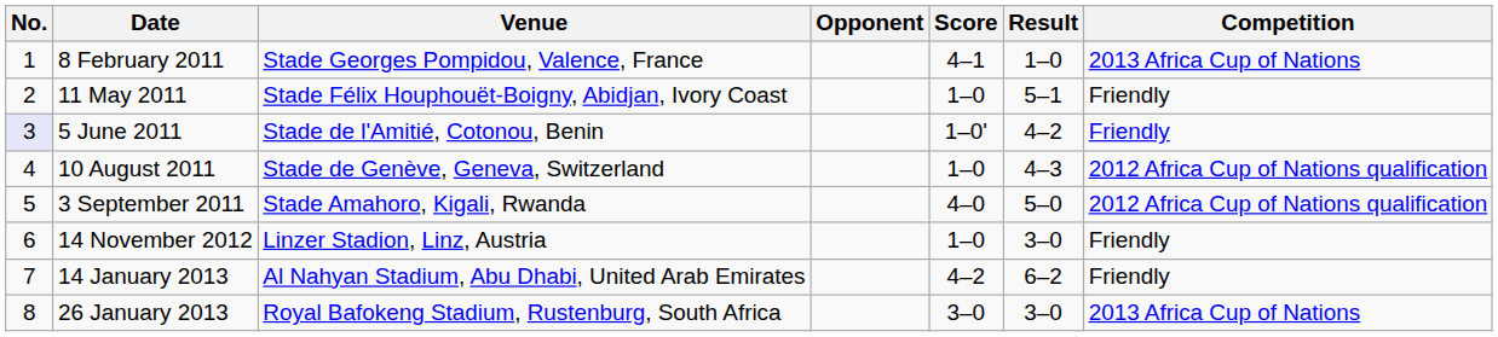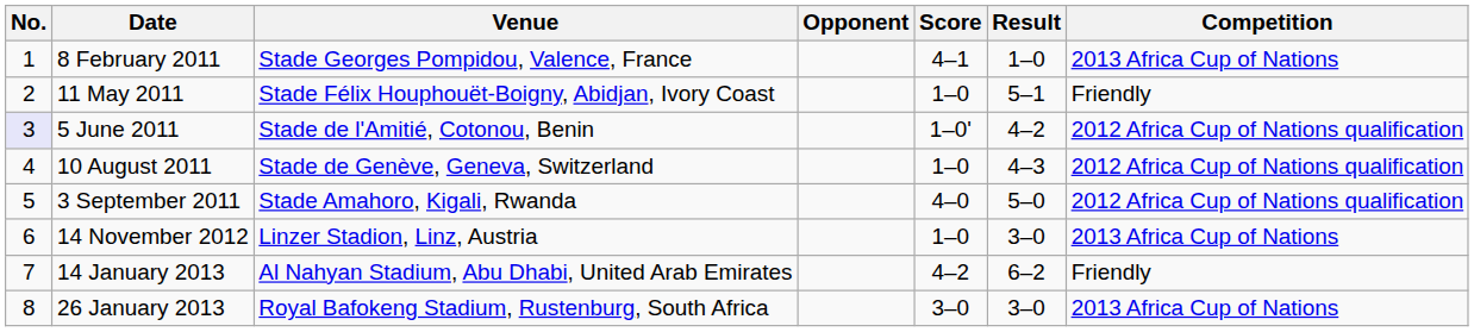5 June 2011 | Competition: Friendly -> 2012 Africa Cup of Nations qualification
14 November 2012 | Competition: Friendly -> 2013 Africa Cup of Nations
